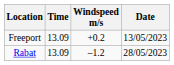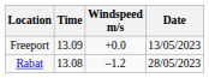Freeport | Windspeed m/s: +0.2 -> +0.0
Rabat | Time: 13.09 -> 13.08
